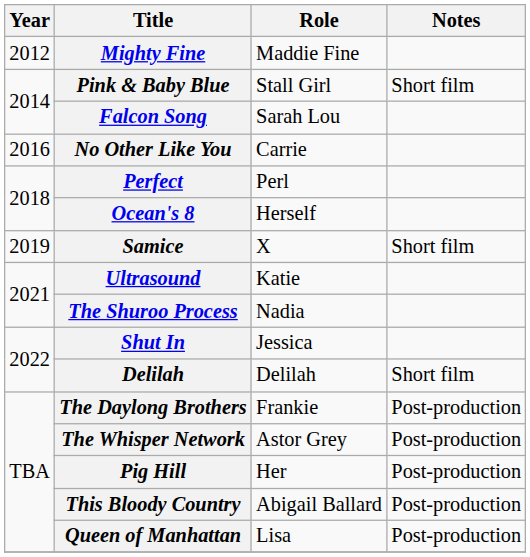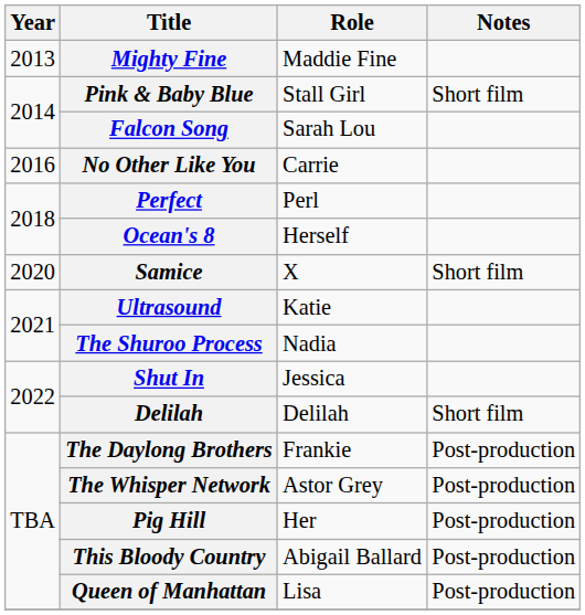Mighty Fine | Year: 2012 -> 2013
Samice | Year: 2019 -> 2020
